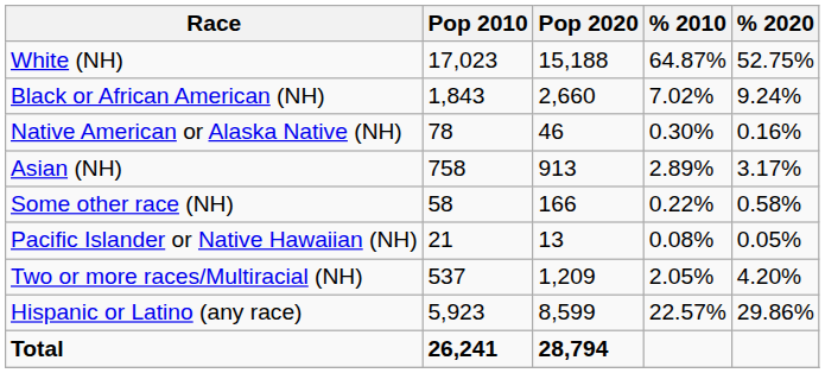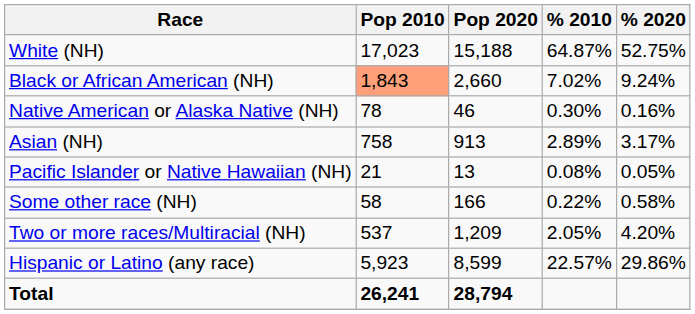Black or African American (NH) | Pop 2010: no background -> lightsalmon background
rows swapped: Pacific Islander or Native Hawaiian (NH) <-> Some other race (NH)
